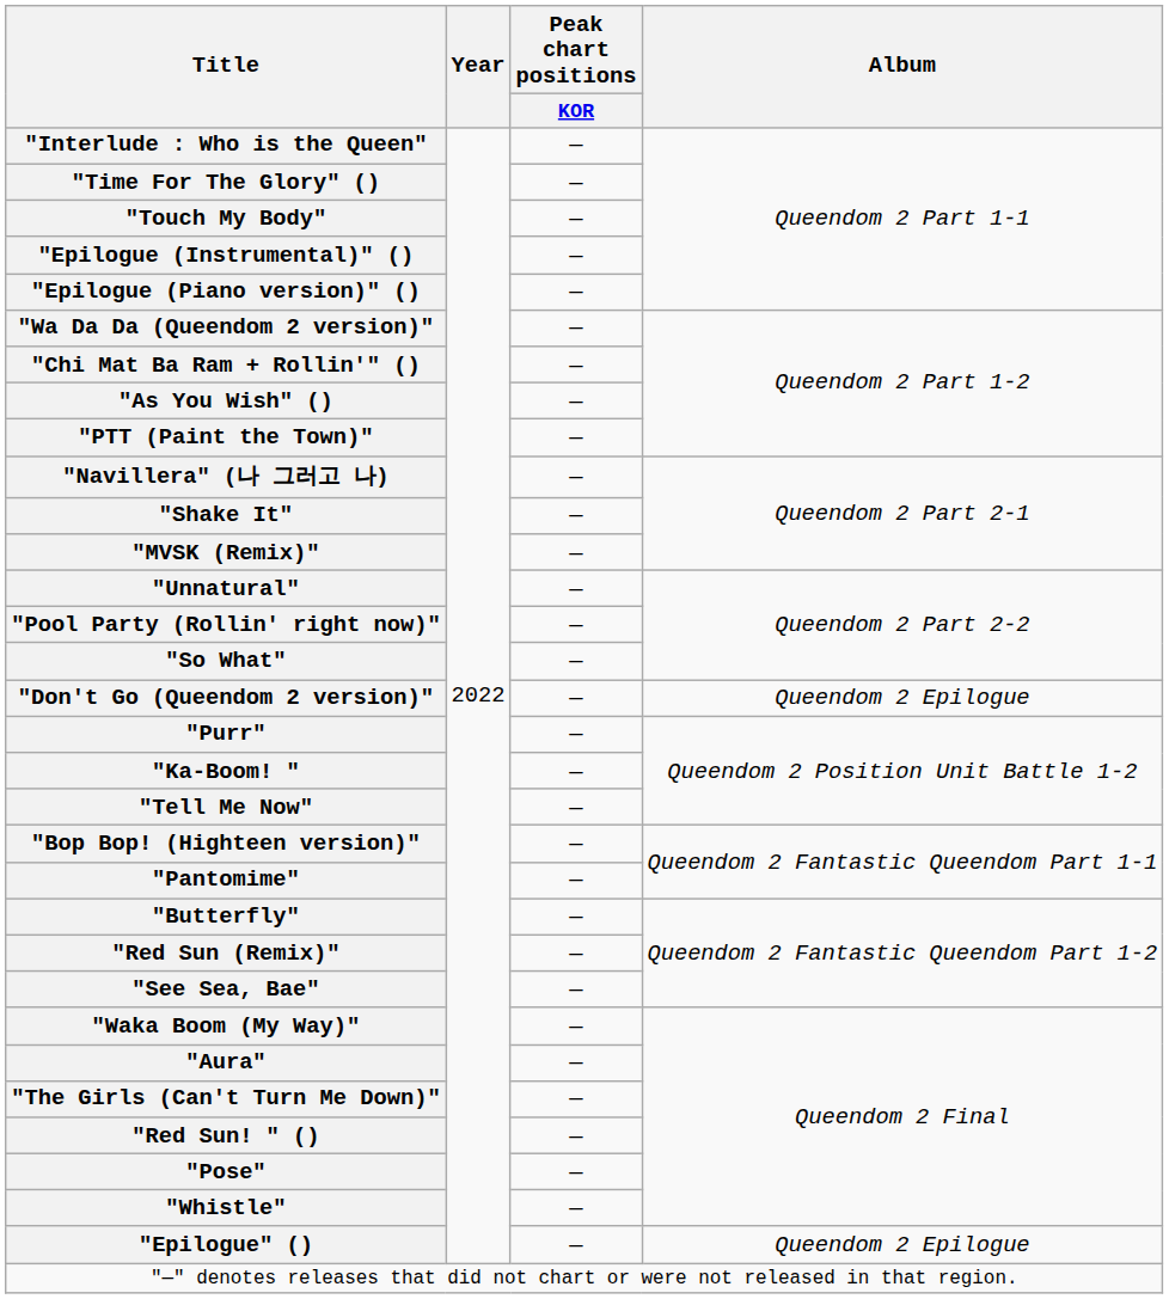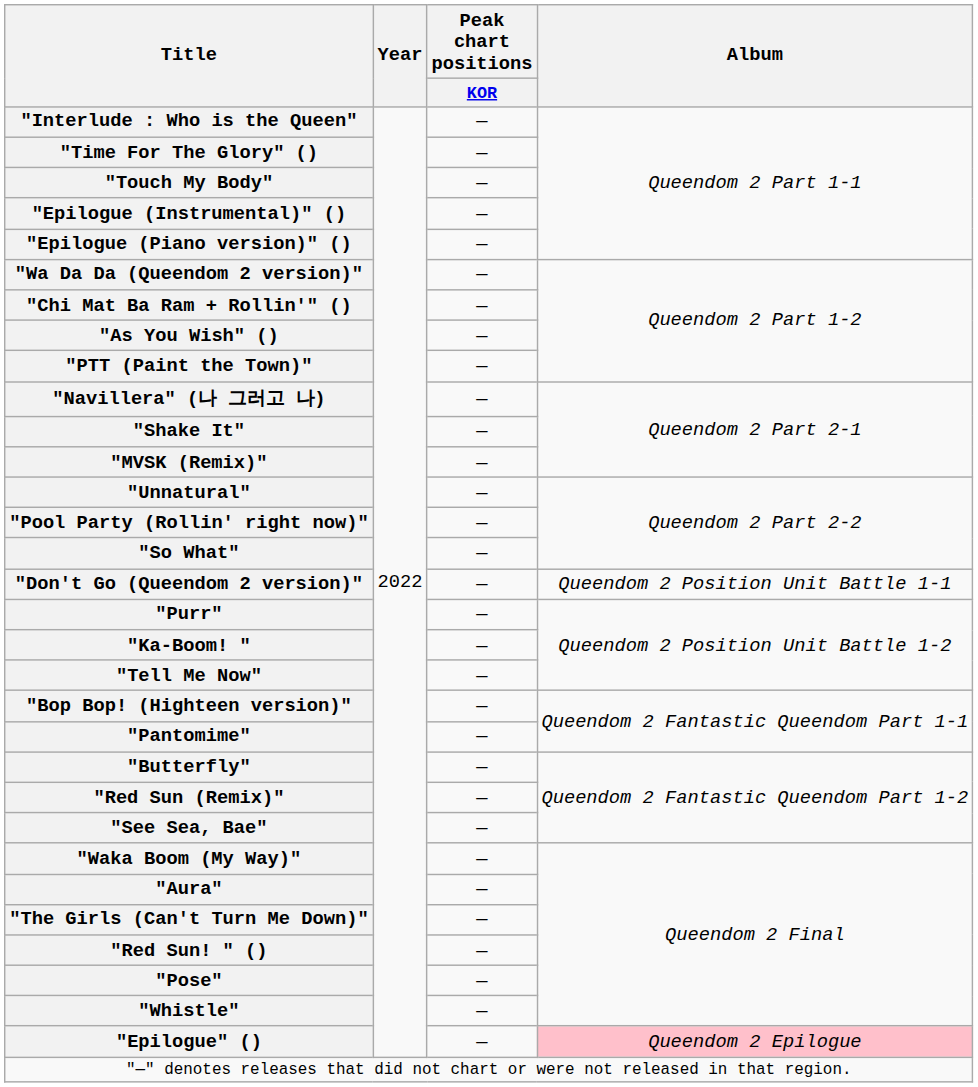"Don't Go (Queendom 2 version)" | Album: Queendom 2 Epilogue -> Queendom 2 Position Unit Battle 1-1
"Epilogue" () | Album: no background -> pink background
